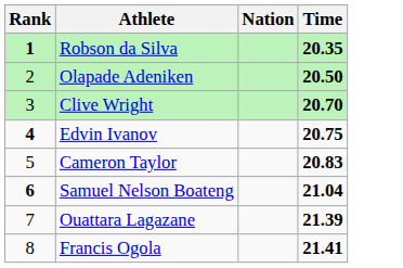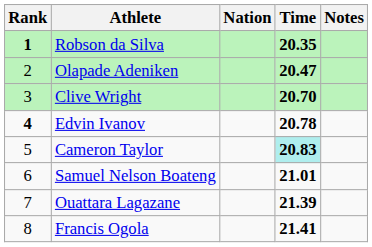+ column: Notes
Olapade Adeniken | Time: 20.50 -> 20.47
Edvin Ivanov | Time: 20.75 -> 20.78
Cameron Taylor | Time: no background -> paleturquoise background
Samuel Nelson Boateng | Rank: bold -> normal
Samuel Nelson Boateng | Time: 21.04 -> 21.01
